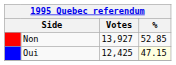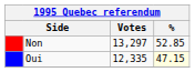Non | Votes: 13,927 -> 13,297
Oui | Votes: 12,425 -> 12,335
